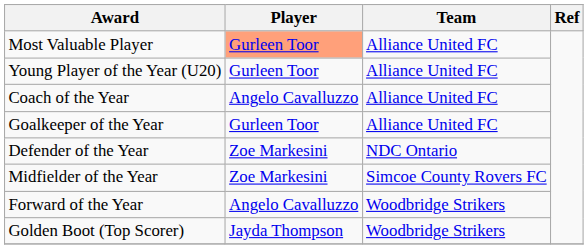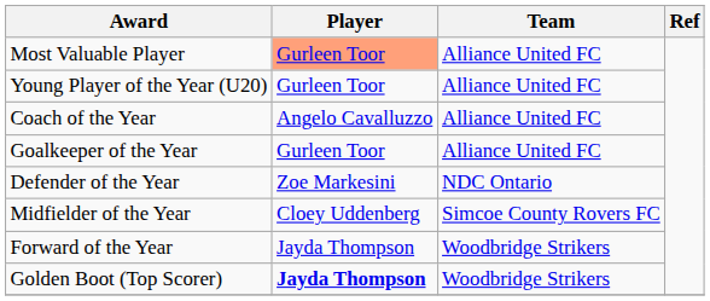Midfielder of the Year | Player: Zoe Markesini -> Cloey Uddenberg
Forward of the Year | Player: Angelo Cavalluzzo -> Jayda Thompson
Golden Boot (Top Scorer) | Player: normal -> bold
